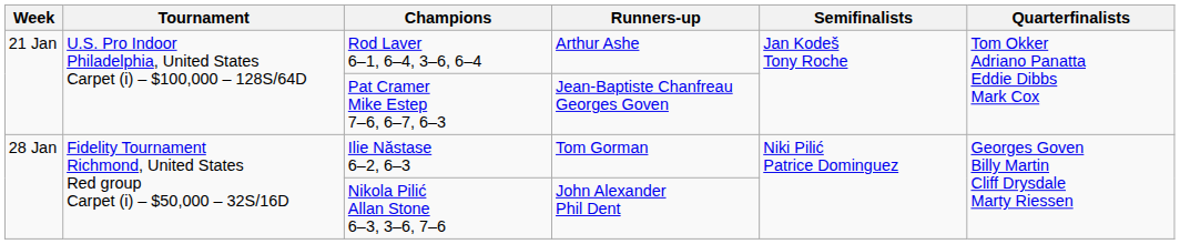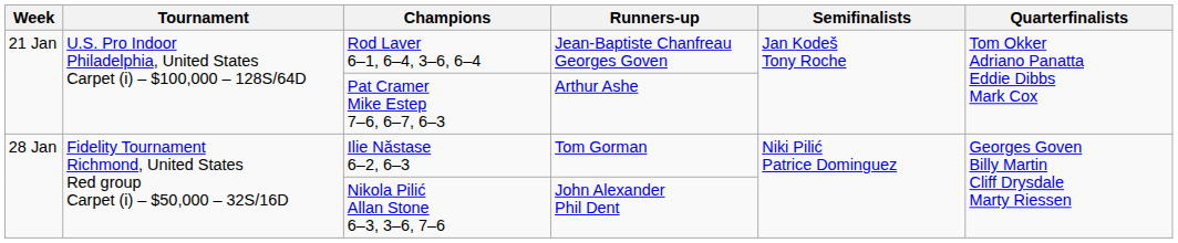Rod Laver 6–1, 6–4, 3–6, 6–4 | Runners-up: Arthur Ashe -> Jean-Baptiste Chanfreau Georges Goven
Pat Cramer Mike Estep 7–6, 6–7, 6–3 | Runners-up: Jean-Baptiste Chanfreau Georges Goven -> Arthur Ashe
